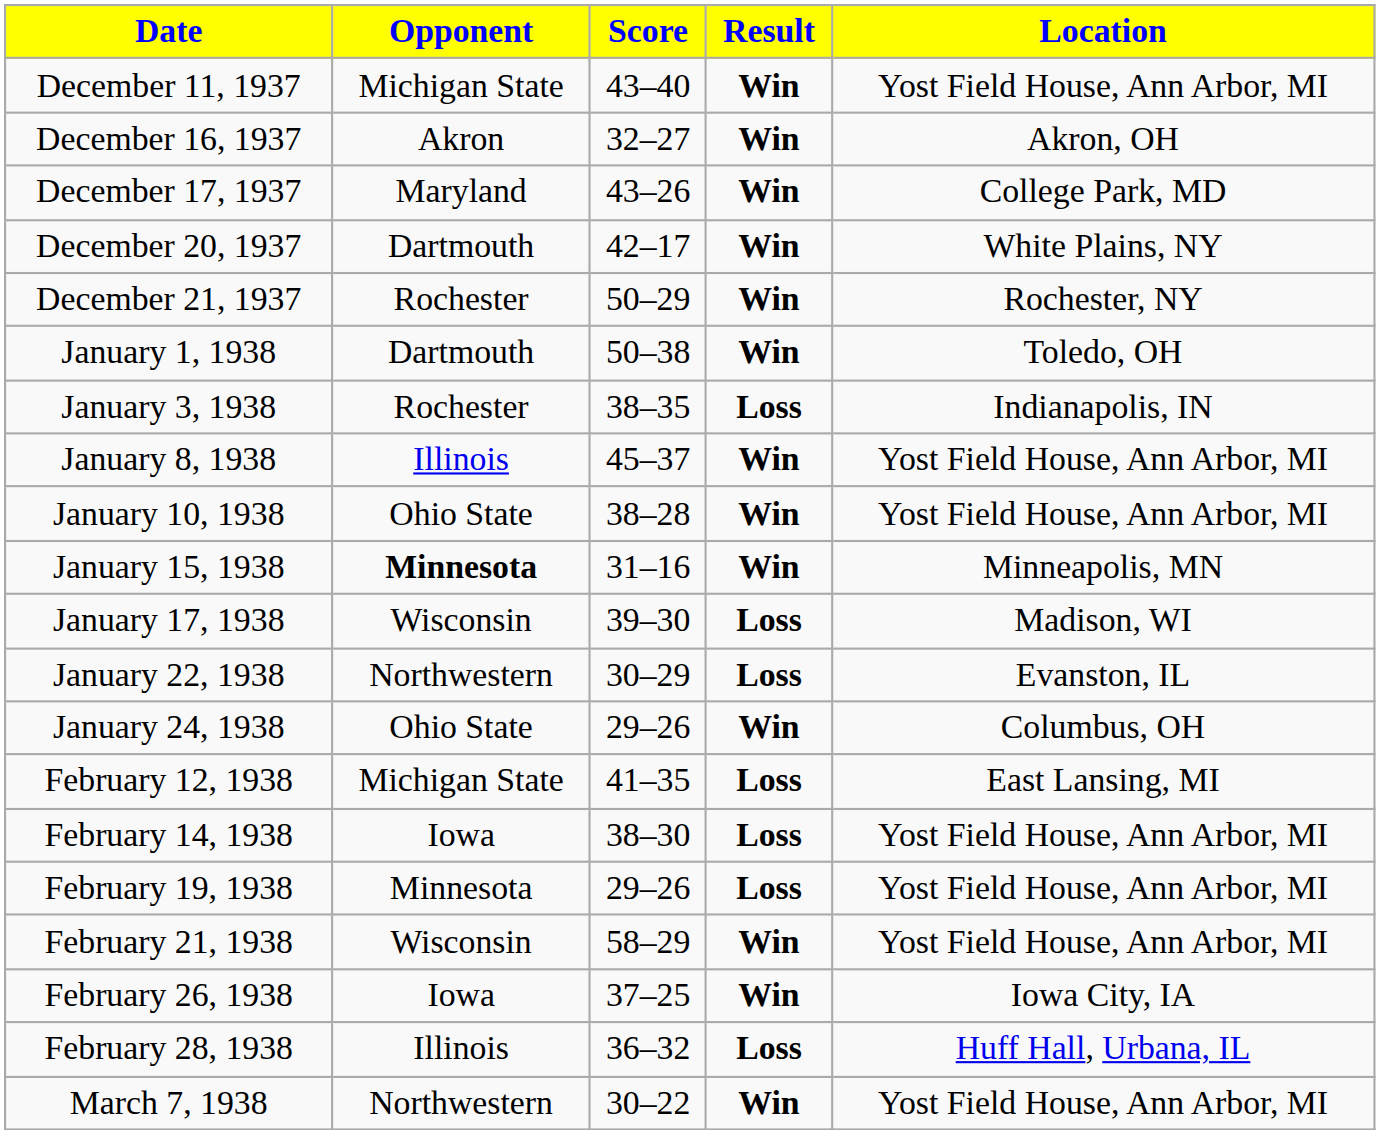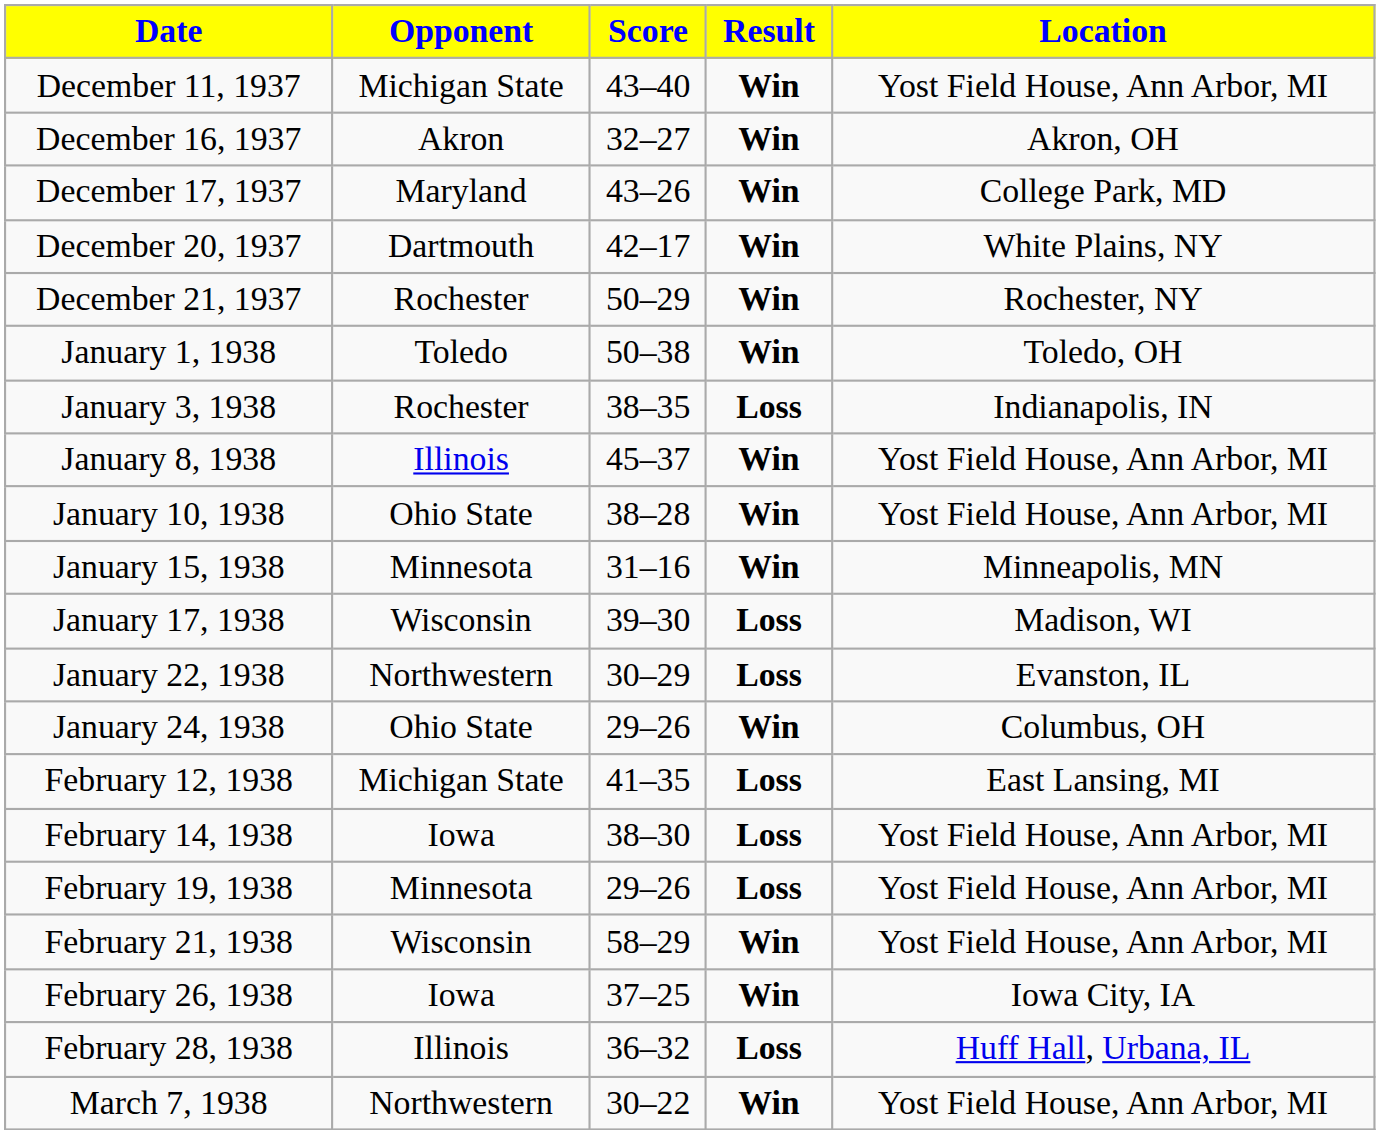January 1, 1938 | Opponent: Dartmouth -> Toledo
January 15, 1938 | Opponent: bold -> normal
